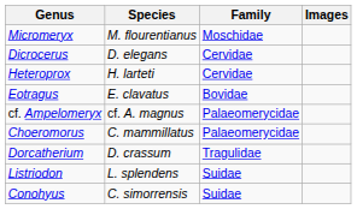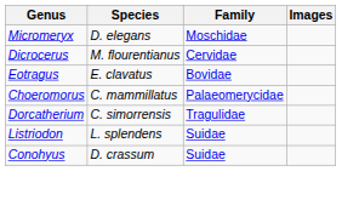Micromeryx | Species: M. flourentianus -> D. elegans
Dicrocerus | Species: D. elegans -> M. flourentianus
- row: Heteroprox | H. larteti | Cervidae
- row: cf. Ampelomeryx | cf. A. magnus | Palaeomerycidae
Dorcatherium | Species: D. crassum -> C. simorrensis
Conohyus | Species: C. simorrensis -> D. crassum
